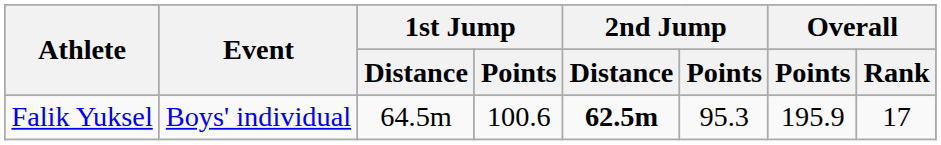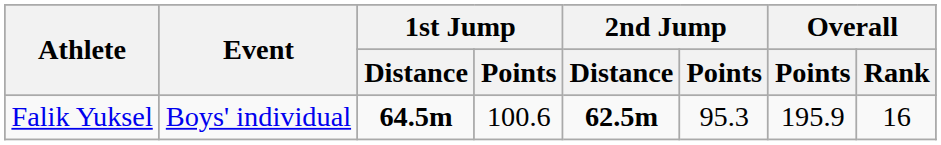Falik Yuksel | 1st Jump / Distance: normal -> bold
Falik Yuksel | Overall / Rank: 17 -> 16
